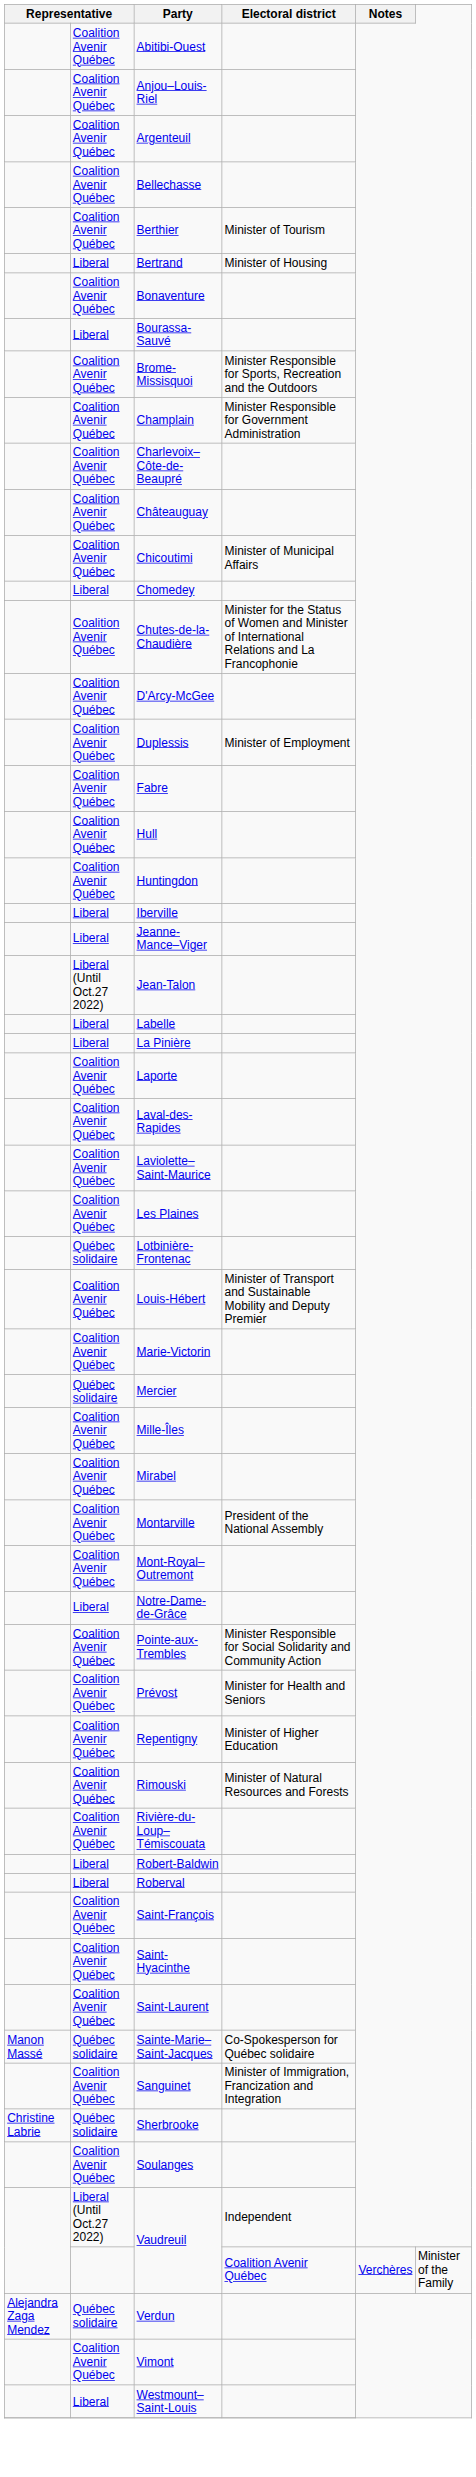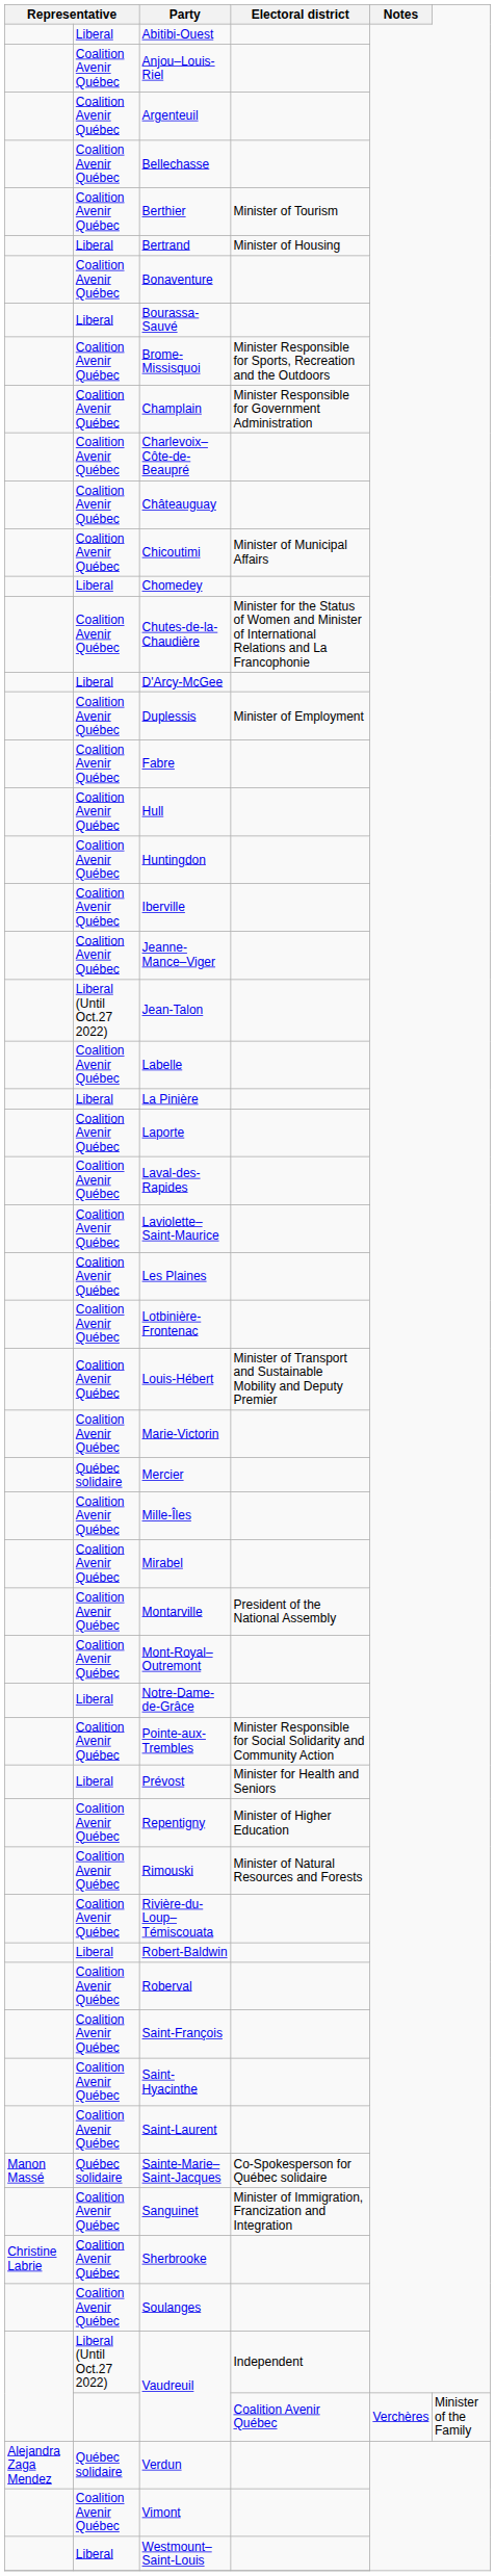Abitibi-Ouest | column 2: Coalition Avenir Québec -> Liberal
D'Arcy-McGee | column 2: Coalition Avenir Québec -> Liberal
Iberville | column 2: Liberal -> Coalition Avenir Québec
Jeanne-Mance–Viger | column 2: Liberal -> Coalition Avenir Québec
Labelle | column 2: Liberal -> Coalition Avenir Québec
Lotbinière-Frontenac | column 2: Québec solidaire -> Coalition Avenir Québec
Prévost | column 2: Coalition Avenir Québec -> Liberal
Roberval | column 2: Liberal -> Coalition Avenir Québec
Sherbrooke | column 2: Québec solidaire -> Coalition Avenir Québec
